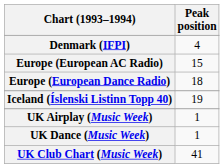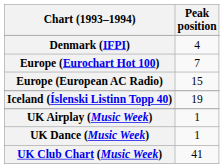+ row: Europe (Eurochart Hot 100) | 7
- row: Europe (European Dance Radio) | 18
